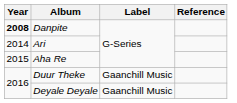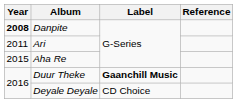Ari | Year: 2014 -> 2011
Duur Theke | Label: normal -> bold
Deyale Deyale | Label: Gaanchill Music -> CD Choice
